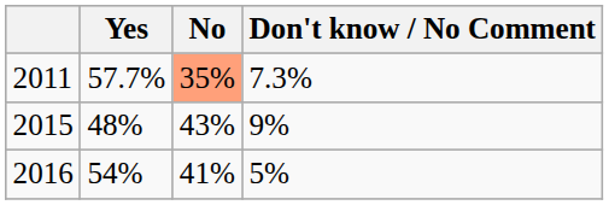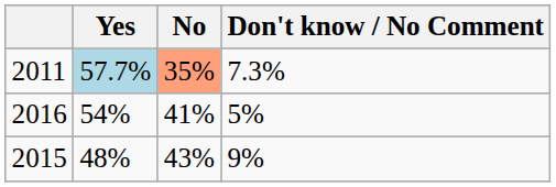2011 | Yes: no background -> lightblue background
rows swapped: 2015 <-> 2016
